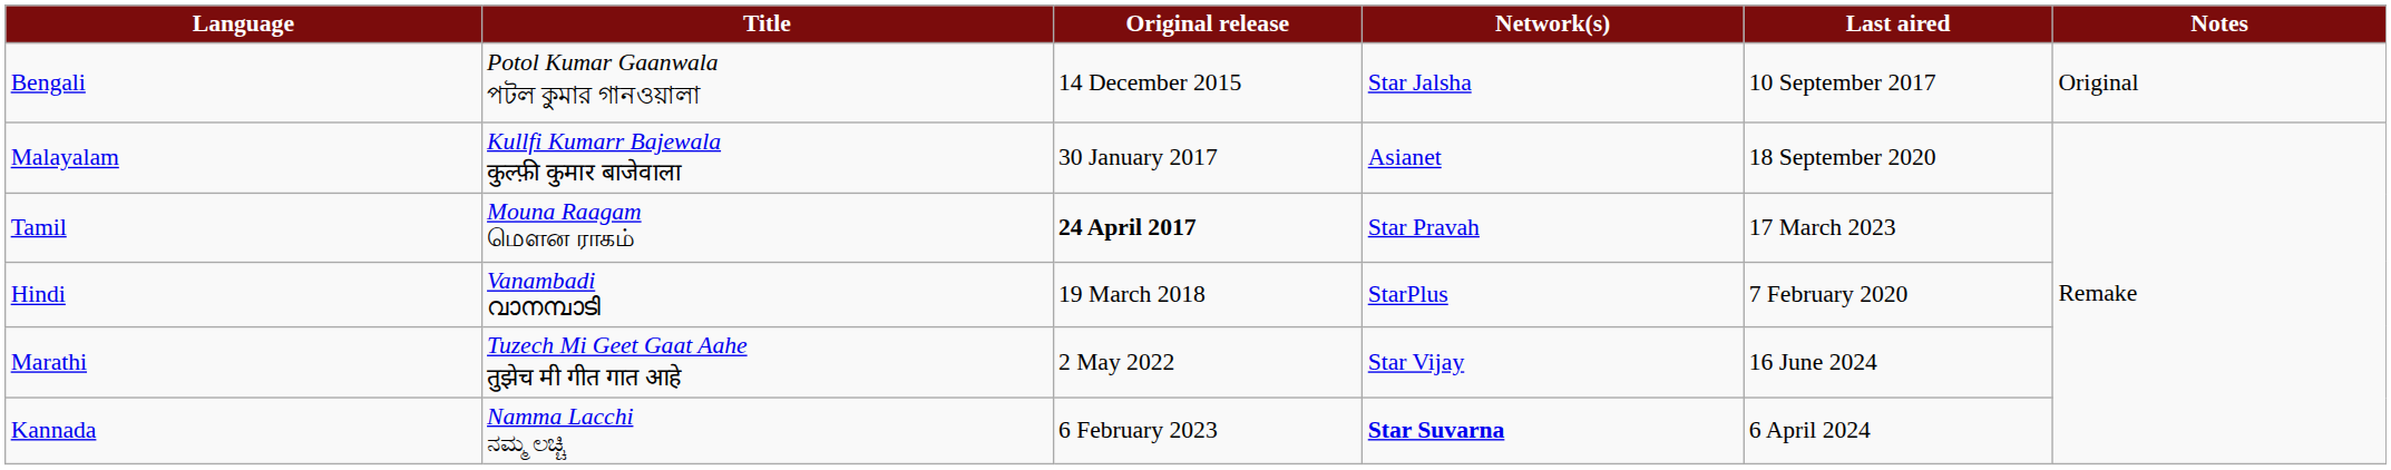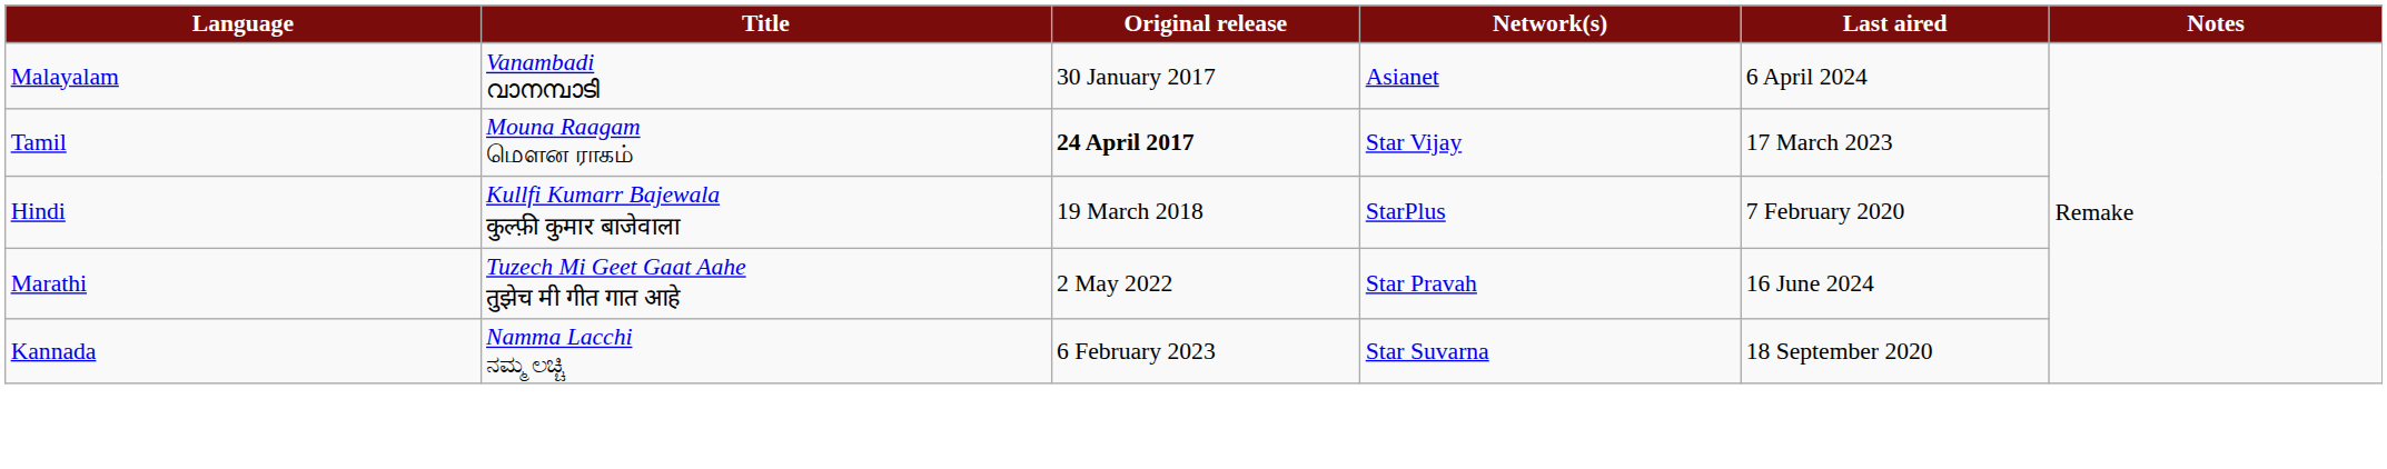- row: Bengali | Potol Kumar Gaanwala পটল কুমার গানওয়ালা | 14 December 2015 | Star Jalsha | 10 September 2017 | Original
Malayalam | Title: Kullfi Kumarr Bajewala कुल्फ़ी कुमार बाजेवाला -> Vanambadi വാനമ്പാടി
Malayalam | Last aired: 18 September 2020 -> 6 April 2024
Tamil | Network(s): Star Pravah -> Star Vijay
Hindi | Title: Vanambadi വാനമ്പാടി -> Kullfi Kumarr Bajewala कुल्फ़ी कुमार बाजेवाला
Marathi | Network(s): Star Vijay -> Star Pravah
Kannada | Network(s): bold -> normal
Kannada | Last aired: 6 April 2024 -> 18 September 2020
